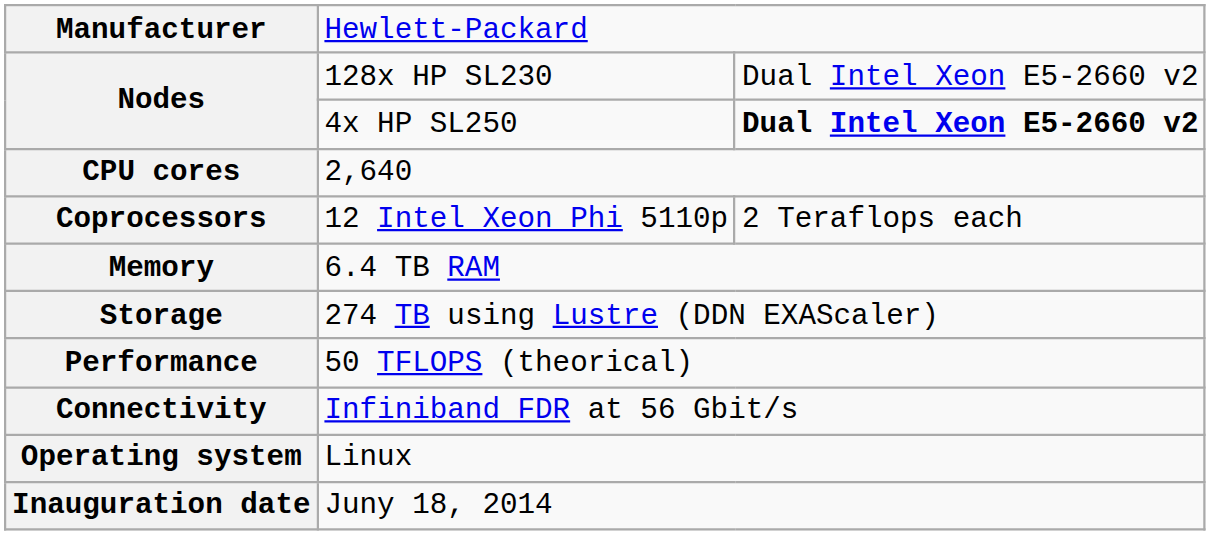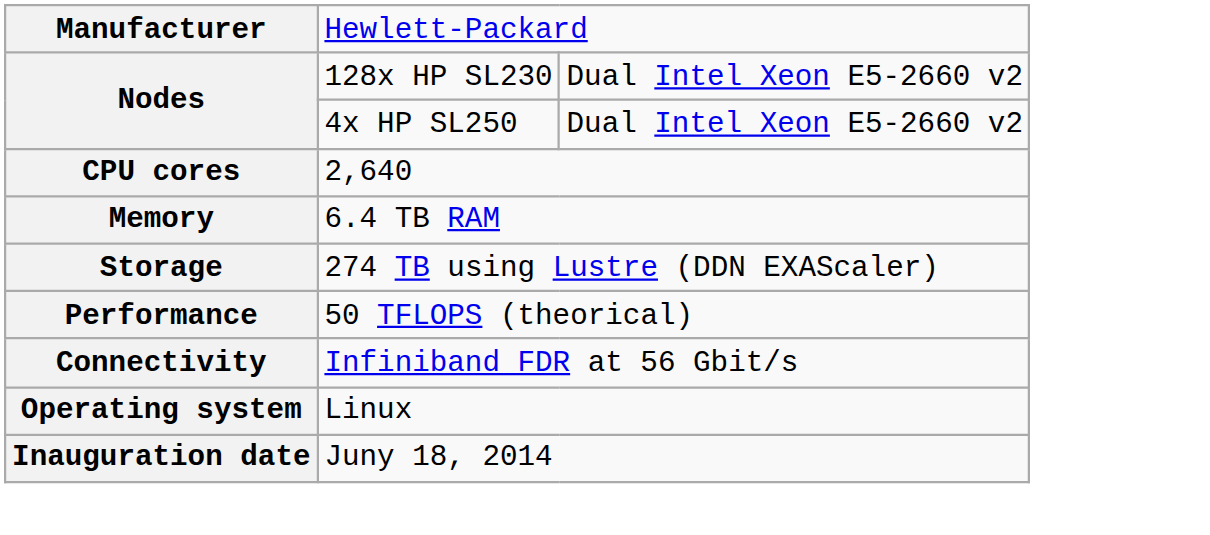Nodes / 4x HP SL250 | column 3: bold -> normal
- row: Coprocessors | 12 Intel Xeon Phi 5110p | 2 Teraflops each
